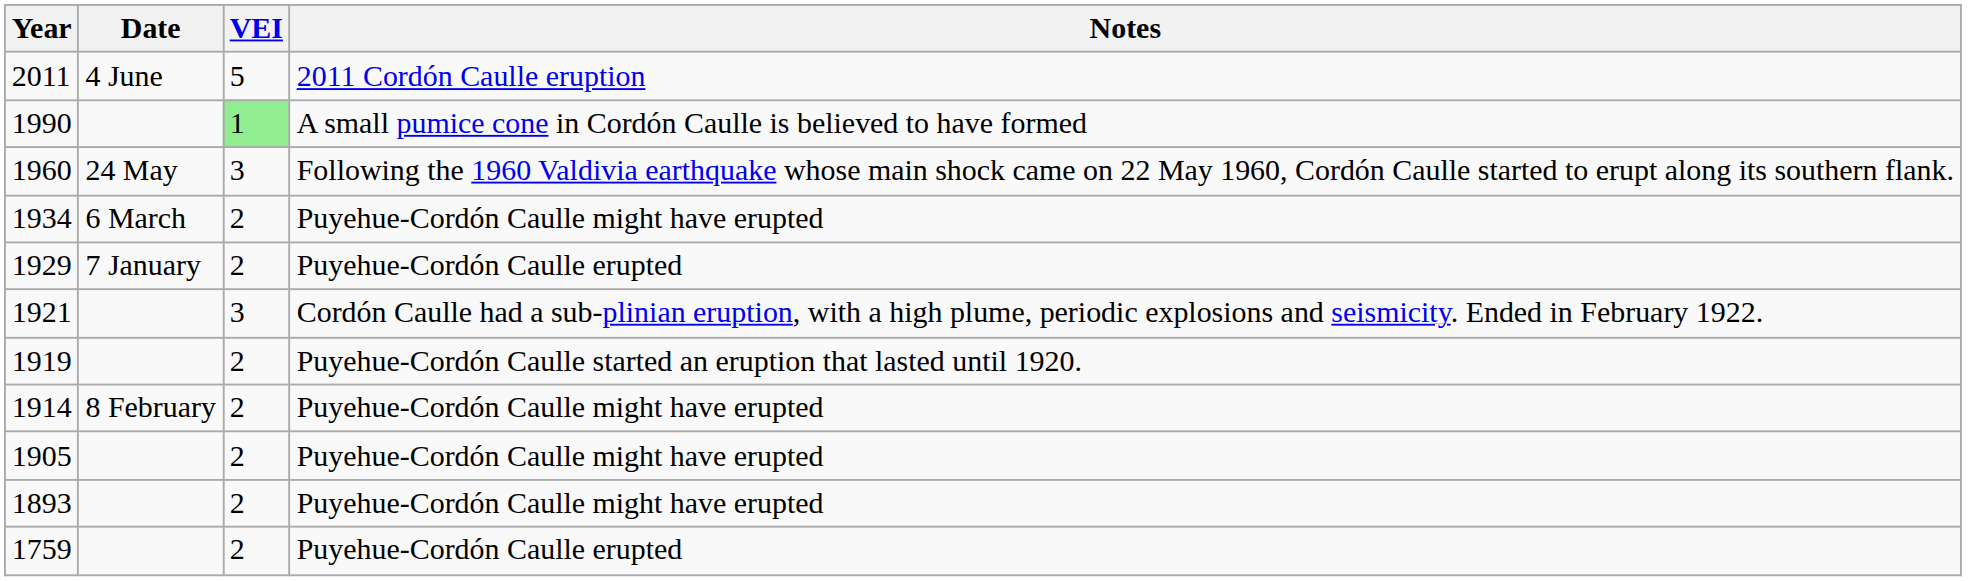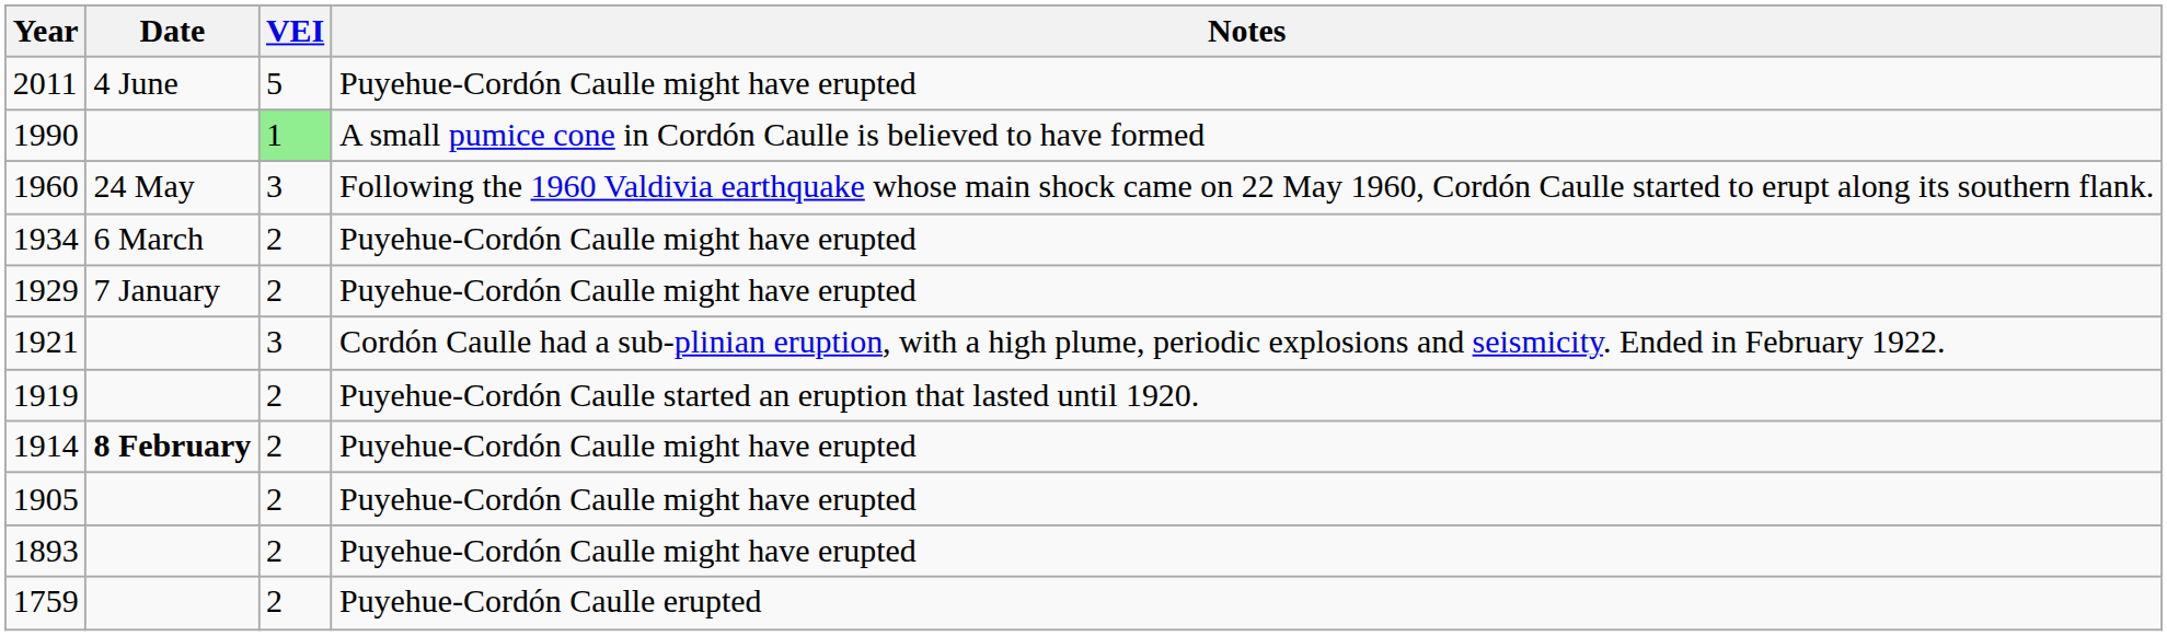2011 | Notes: 2011 Cordón Caulle eruption -> Puyehue-Cordón Caulle might have erupted
1929 | Notes: Puyehue-Cordón Caulle erupted -> Puyehue-Cordón Caulle might have erupted
1914 | Date: normal -> bold
